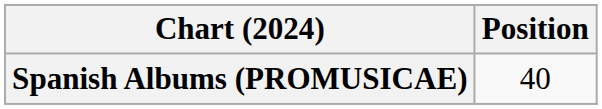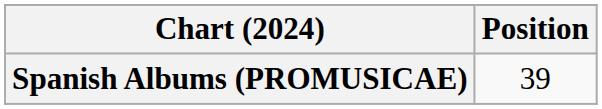Spanish Albums (PROMUSICAE) | Position: 40 -> 39
